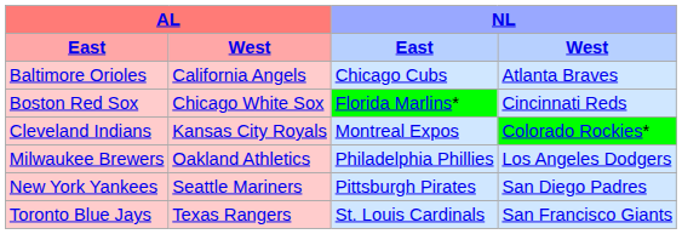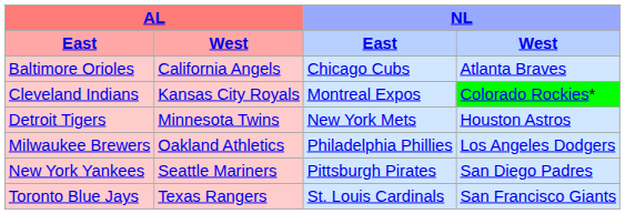- row: Boston Red Sox | Chicago White Sox | Florida Marlins* | Cincinnati Reds
+ row: Detroit Tigers | Minnesota Twins | New York Mets | Houston Astros
